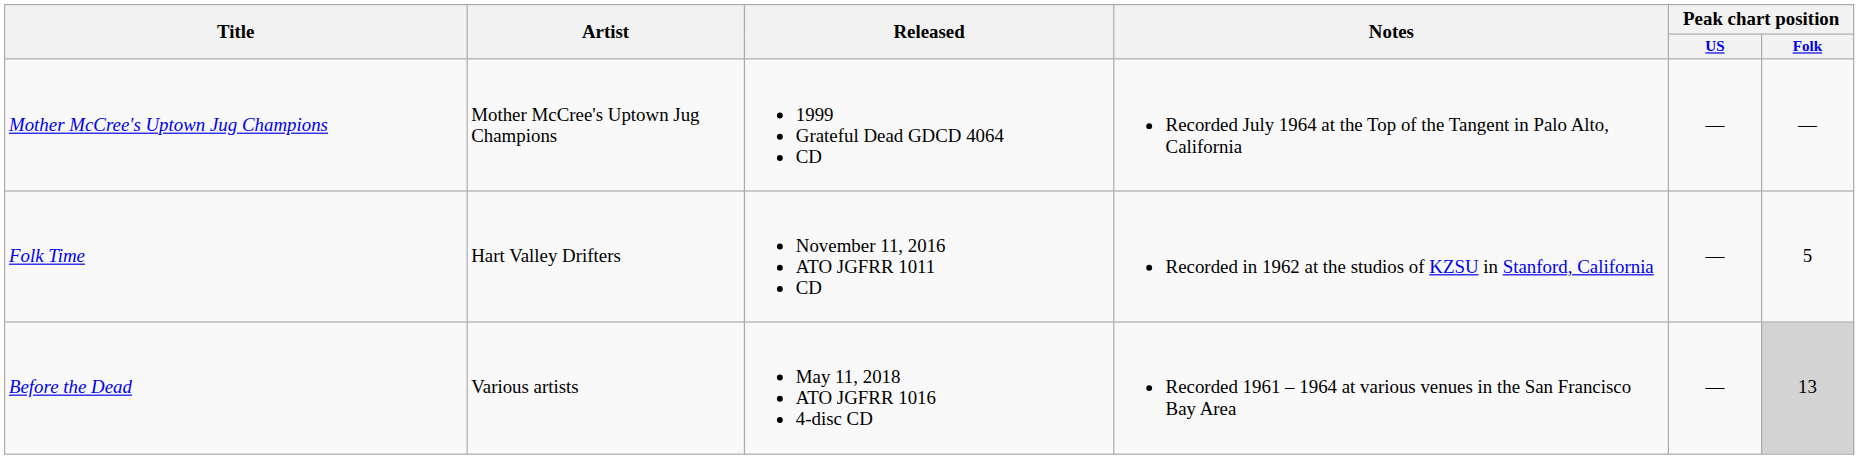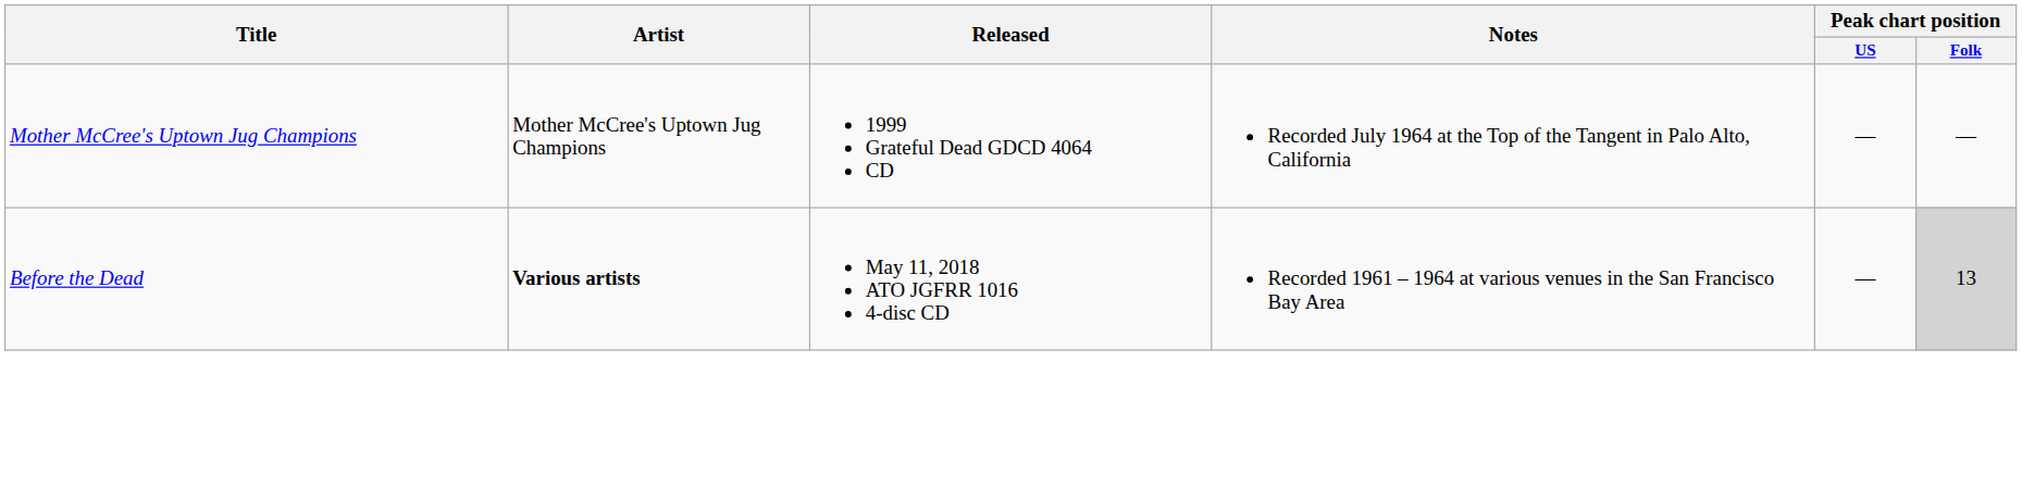- row: Folk Time | Hart Valley Drifters | November 11, 2016 ATO JGFRR 1011 CD | Recorded in 1962 at the studios of KZSU in Stanford, California | — | 5
Before the Dead | Artist: normal -> bold
